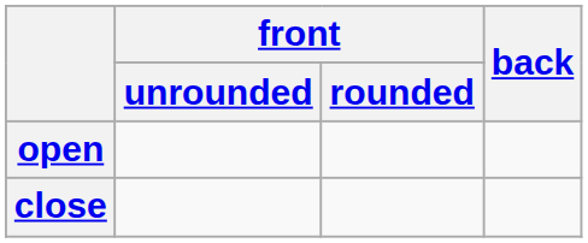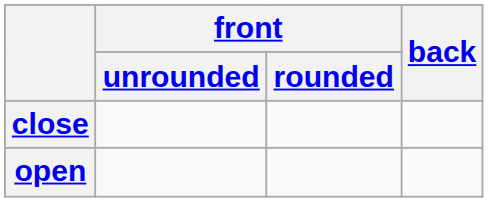rows swapped: close <-> open
